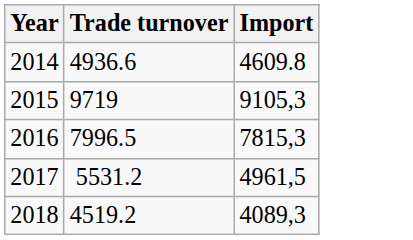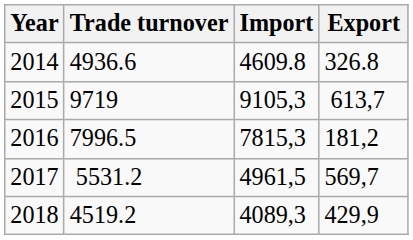+ column: Export | 326.8 | 613,7 | 181,2 | 569,7 | 429,9
